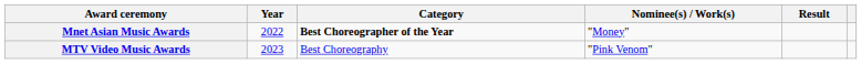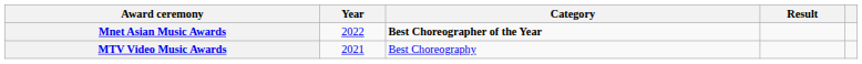- column: Nominee(s) / Work(s) | "Money" | "Pink Venom"
MTV Video Music Awards | Year: 2023 -> 2021
